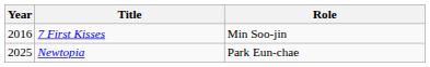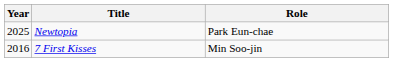rows swapped: 7 First Kisses <-> Newtopia
